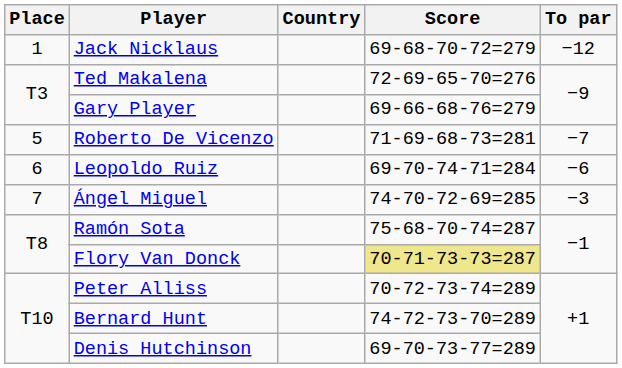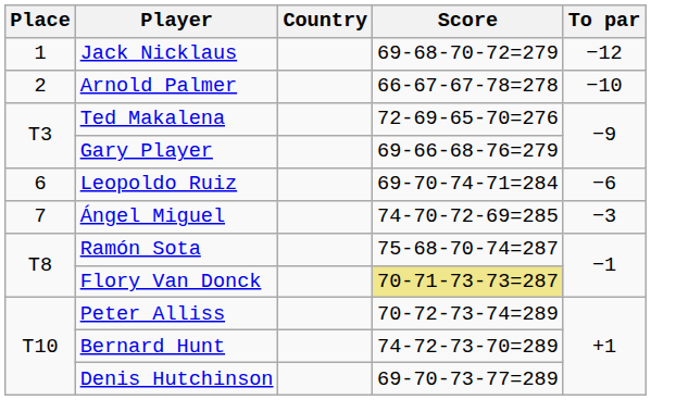+ row: 2 | Arnold Palmer | 66-67-67-78=278 | −10
- row: 5 | Roberto De Vicenzo | 71-69-68-73=281 | −7
